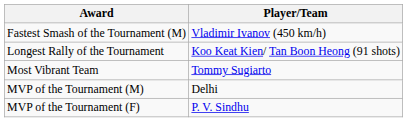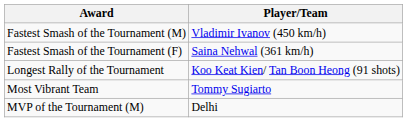+ row: Fastest Smash of the Tournament (F) | Saina Nehwal (361 km/h)
- row: MVP of the Tournament (F) | P. V. Sindhu
